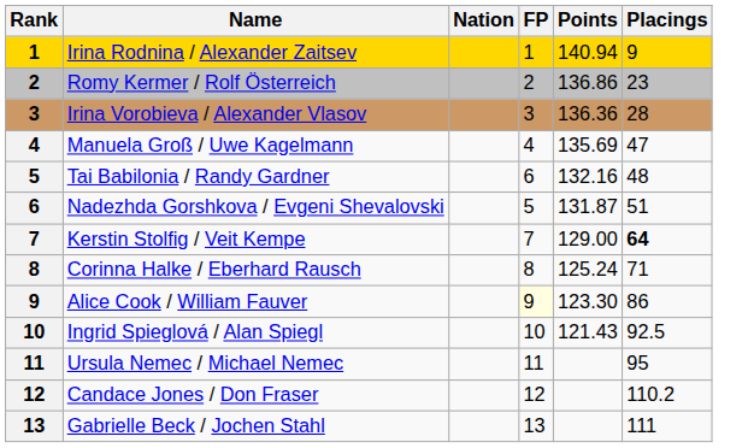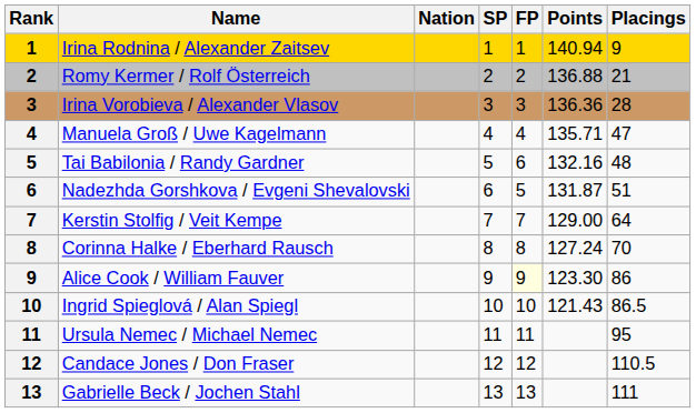+ column: SP | 1 | 2 | 3 | 4 | 5 | 6 | 7 | 8 | 9 | 10 | 11 | 12 | 13
Romy Kermer / Rolf Österreich | Points: 136.86 -> 136.88
Romy Kermer / Rolf Österreich | Placings: 23 -> 21
Manuela Groß / Uwe Kagelmann | Points: 135.69 -> 135.71
Kerstin Stolfig / Veit Kempe | Placings: bold -> normal
Corinna Halke / Eberhard Rausch | Points: 125.24 -> 127.24
Corinna Halke / Eberhard Rausch | Placings: 71 -> 70
Ingrid Spieglová / Alan Spiegl | Placings: 92.5 -> 86.5
Candace Jones / Don Fraser | Placings: 110.2 -> 110.5
